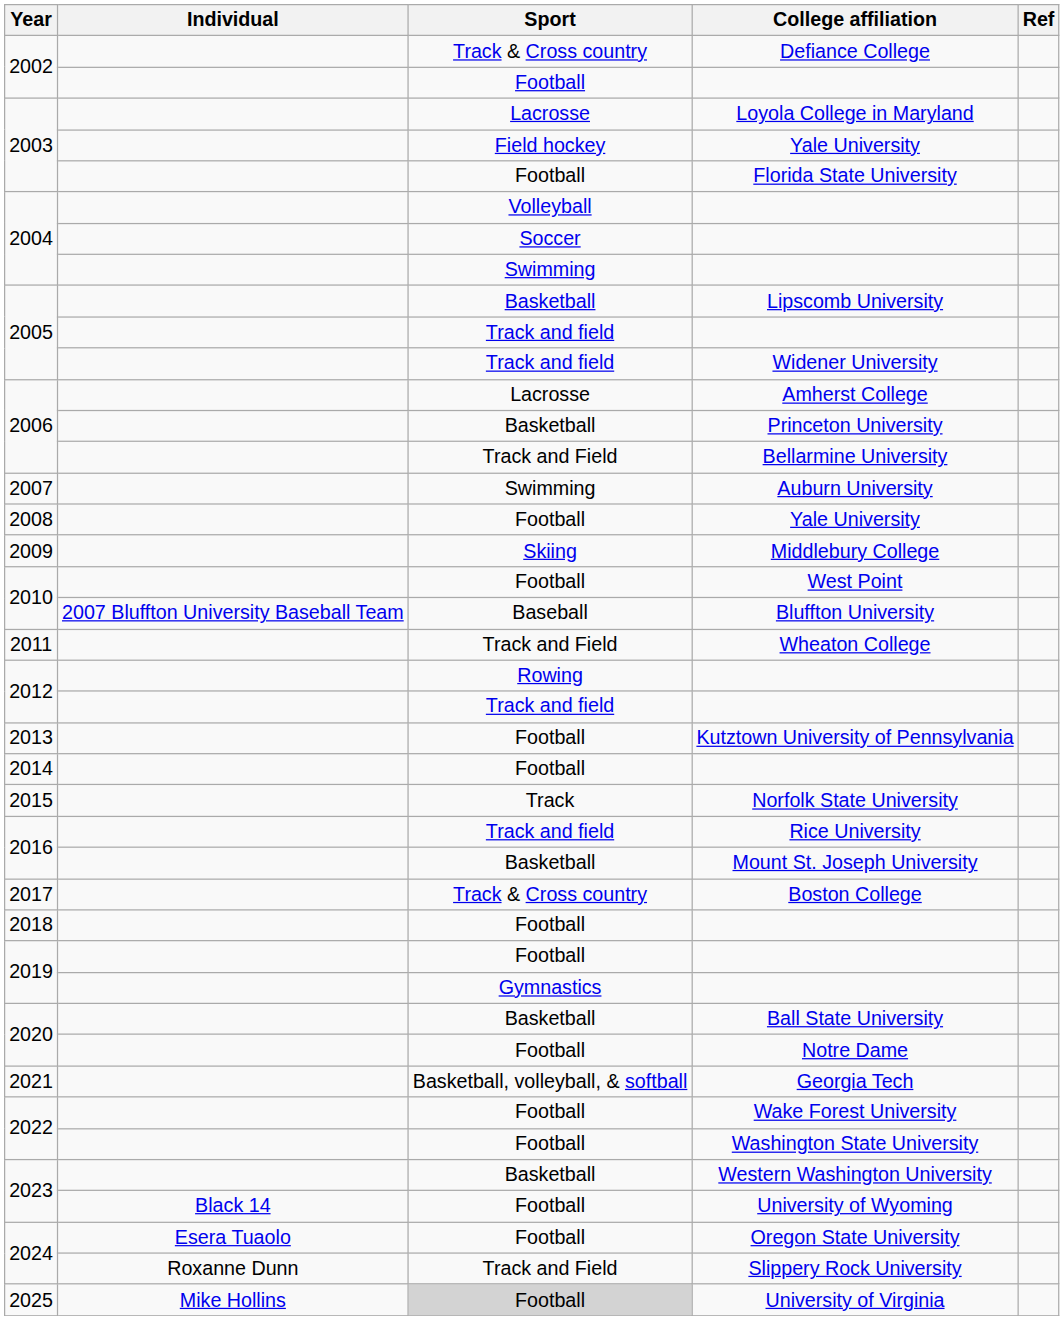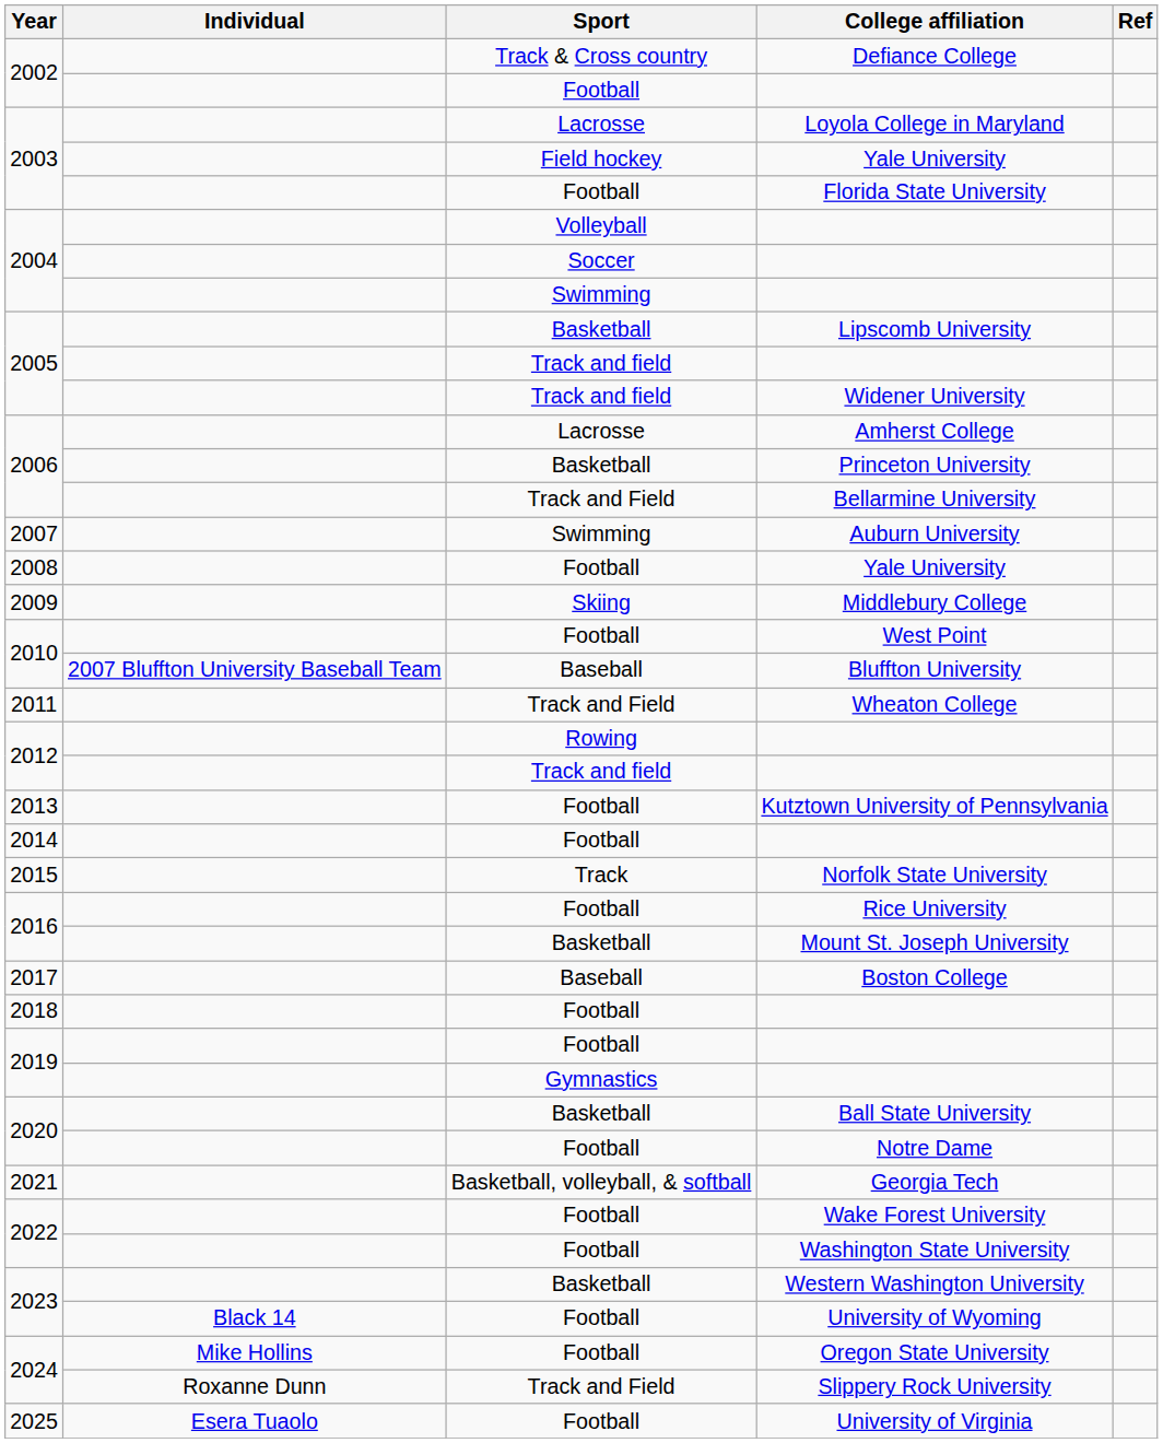Rice University | Sport: Track and field -> Football
Boston College | Sport: Track & Cross country -> Baseball
Oregon State University | Individual: Esera Tuaolo -> Mike Hollins
University of Virginia | Individual: Mike Hollins -> Esera Tuaolo
University of Virginia | Sport: lightgrey background -> no background
